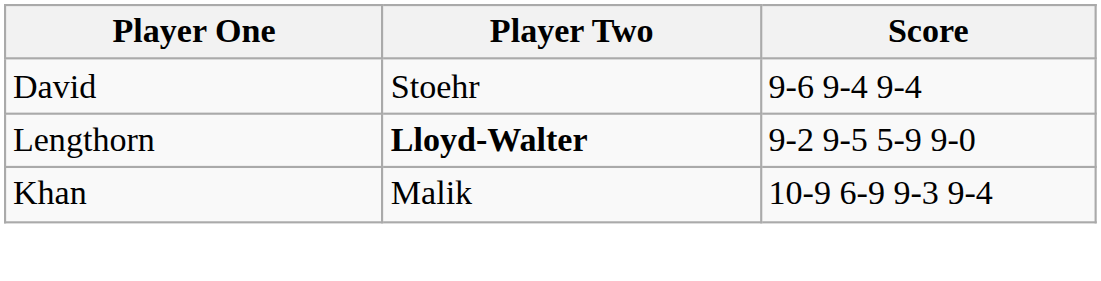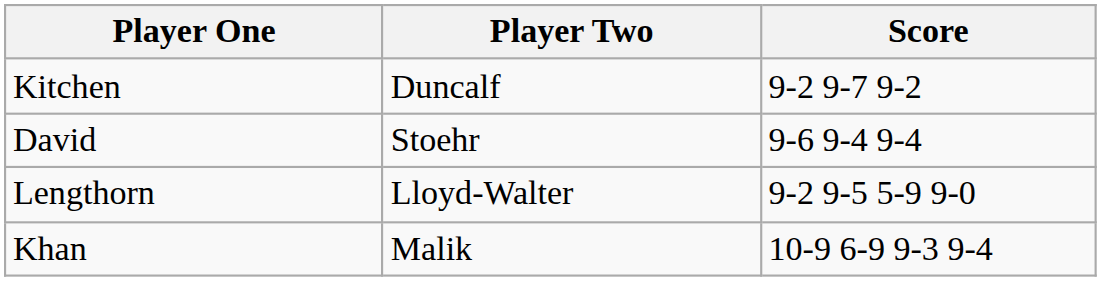+ row: Kitchen | Duncalf | 9-2 9-7 9-2
Lengthorn | Player Two: bold -> normal
